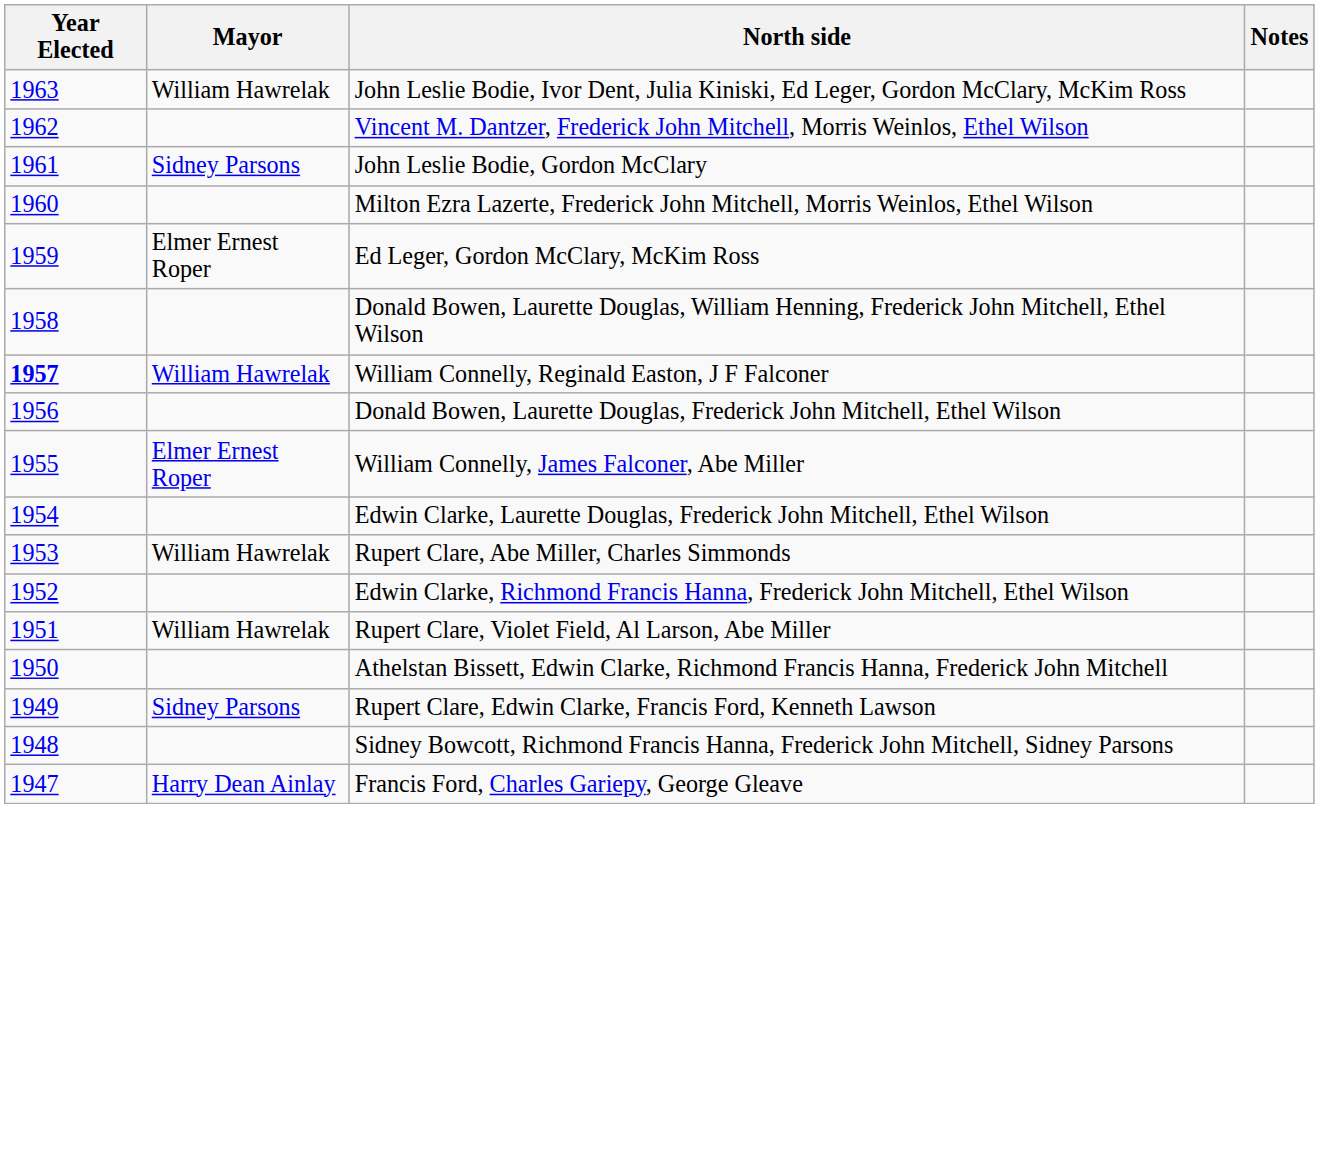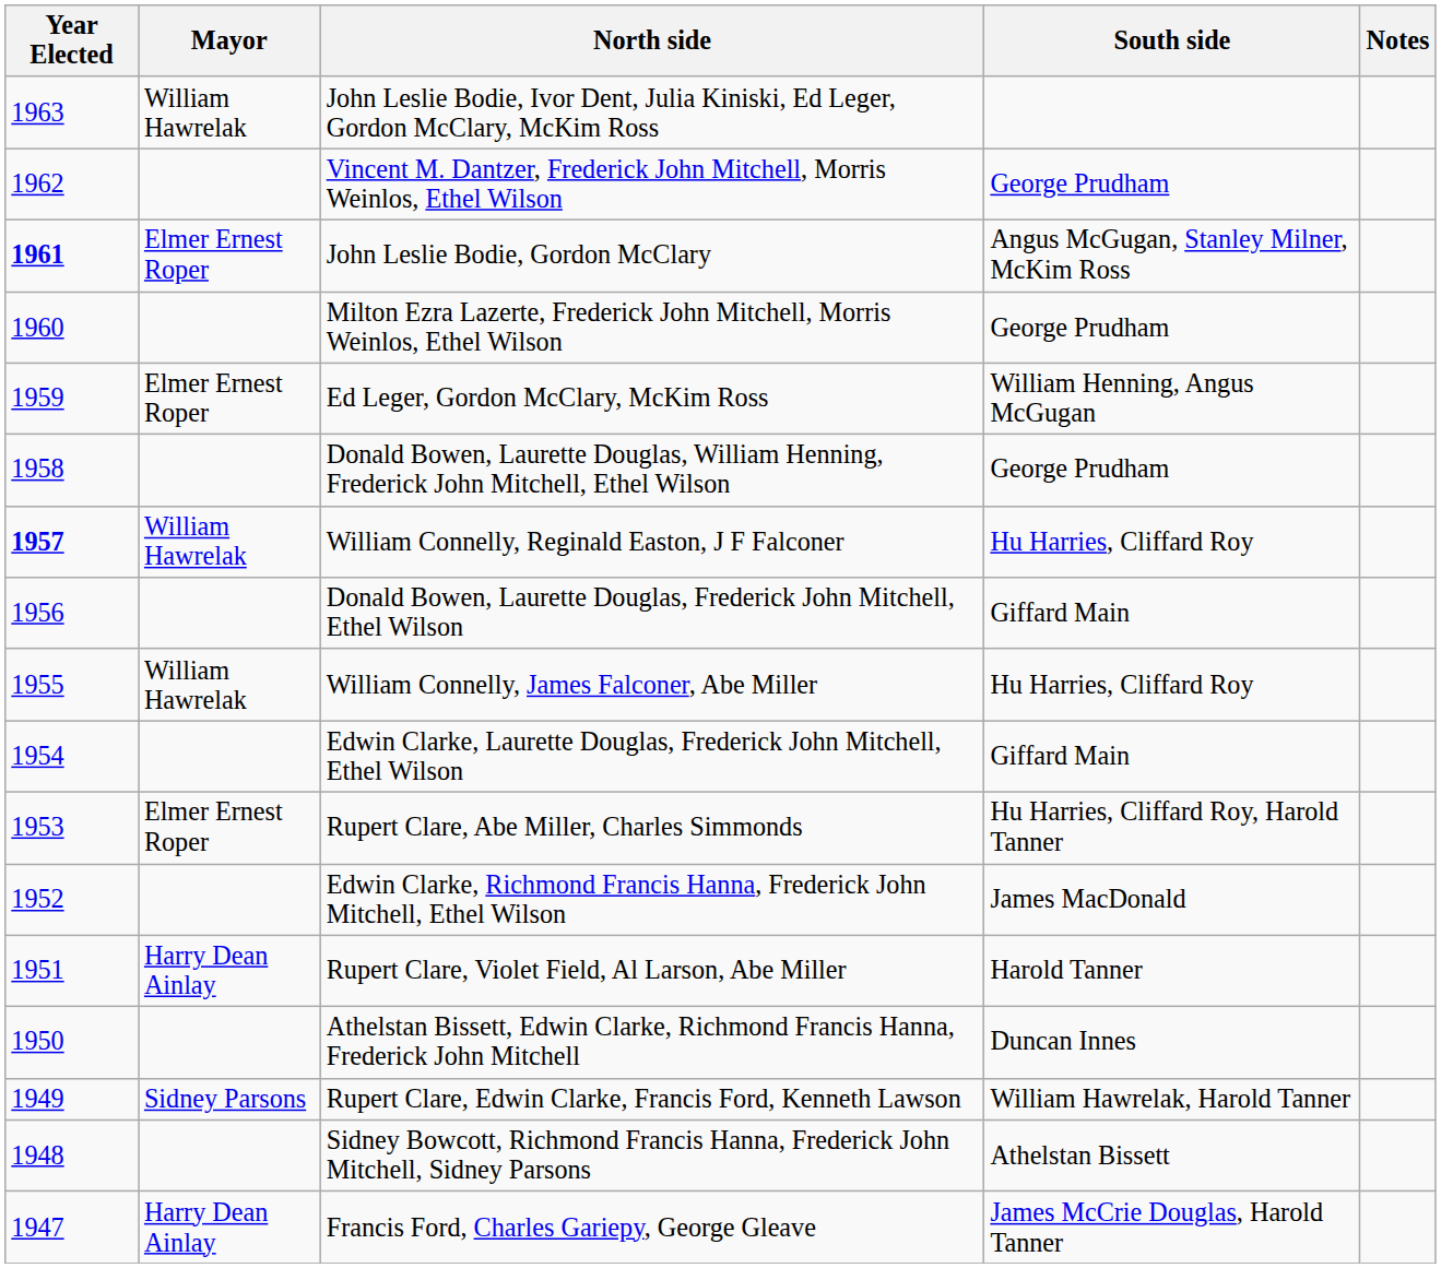+ column: South side | George Prudham | Angus McGugan, Stanley Milner, McKim Ross | George Prudham | William Henning, Angus McGugan | George Prudham | Hu Harries, Cliffard Roy | Giffard Main | Hu Harries, Cliffard Roy | Giffard Main | Hu Harries, Cliffard Roy, Harold Tanner | James MacDonald | Harold Tanner | Duncan Innes | William Hawrelak, Harold Tanner | Athelstan Bissett | James McCrie Douglas, Harold Tanner
John Leslie Bodie, Gordon McClary | Year Elected: normal -> bold
John Leslie Bodie, Gordon McClary | Mayor: Sidney Parsons -> Elmer Ernest Roper
William Connelly, James Falconer, Abe Miller | Mayor: Elmer Ernest Roper -> William Hawrelak
Rupert Clare, Abe Miller, Charles Simmonds | Mayor: William Hawrelak -> Elmer Ernest Roper
Rupert Clare, Violet Field, Al Larson, Abe Miller | Mayor: William Hawrelak -> Harry Dean Ainlay
